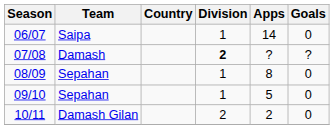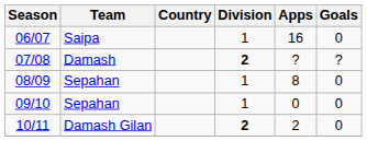06/07 | Apps: 14 -> 16
09/10 | Apps: 5 -> 0
10/11 | Division: normal -> bold
